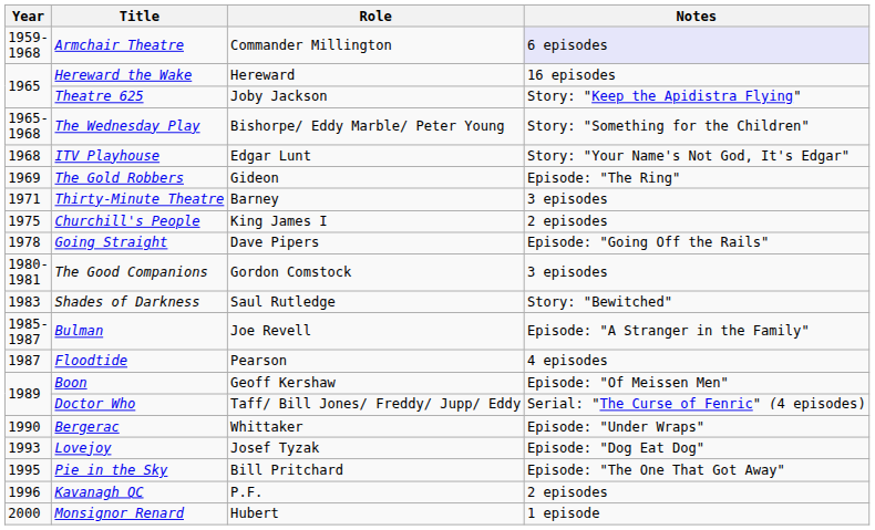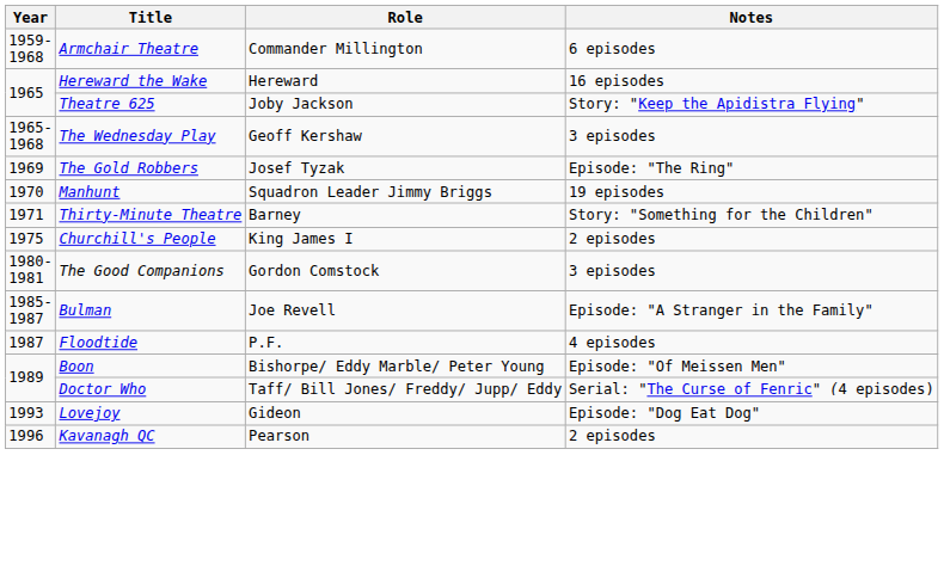Armchair Theatre | Notes: lavender background -> no background
The Wednesday Play | Role: Bishorpe/ Eddy Marble/ Peter Young -> Geoff Kershaw
The Wednesday Play | Notes: Story: "Something for the Children" -> 3 episodes
- row: 1968 | ITV Playhouse | Edgar Lunt | Story: "Your Name's Not God, It's Edgar"
The Gold Robbers | Role: Gideon -> Josef Tyzak
+ row: 1970 | Manhunt | Squadron Leader Jimmy Briggs | 19 episodes
Thirty-Minute Theatre | Notes: 3 episodes -> Story: "Something for the Children"
- row: 1978 | Going Straight | Dave Pipers | Episode: "Going Off the Rails"
- row: 1983 | Shades of Darkness | Saul Rutledge | Story: "Bewitched"
Floodtide | Role: Pearson -> P.F.
Boon | Role: Geoff Kershaw -> Bishorpe/ Eddy Marble/ Peter Young
- row: 1990 | Bergerac | Whittaker | Episode: "Under Wraps"
Lovejoy | Role: Josef Tyzak -> Gideon
- row: 1995 | Pie in the Sky | Bill Pritchard | Episode: "The One That Got Away"
Kavanagh QC | Role: P.F. -> Pearson
- row: 2000 | Monsignor Renard | Hubert | 1 episode
